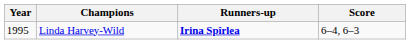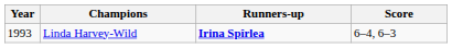Linda Harvey-Wild | Year: 1995 -> 1993
